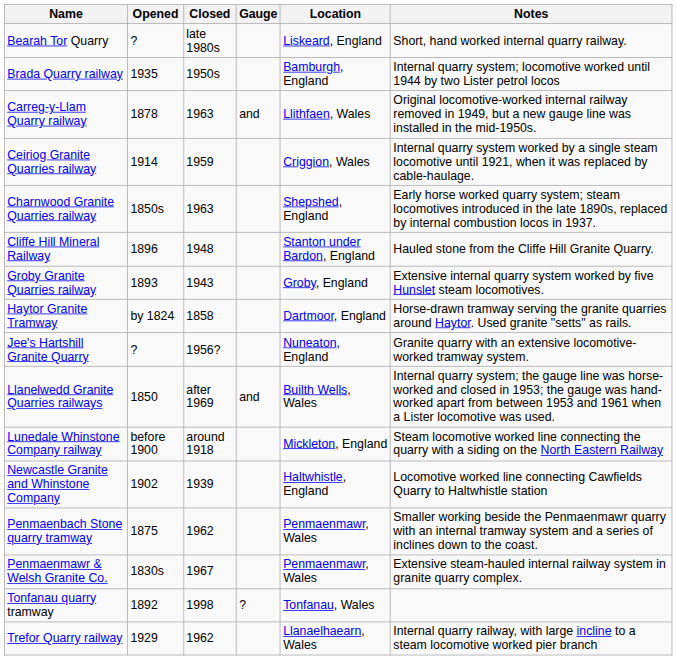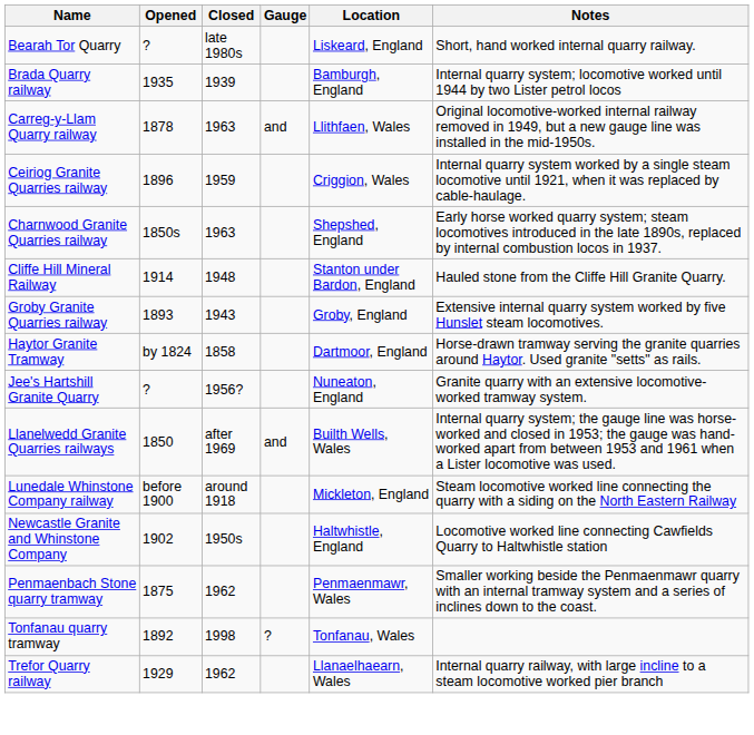Brada Quarry railway | Closed: 1950s -> 1939
Ceiriog Granite Quarries railway | Opened: 1914 -> 1896
Cliffe Hill Mineral Railway | Opened: 1896 -> 1914
Newcastle Granite and Whinstone Company | Closed: 1939 -> 1950s
- row: Penmaenmawr & Welsh Granite Co. | 1830s | 1967 | Penmaenmawr, Wales | Extensive steam-hauled internal railway system in granite quarry complex.
